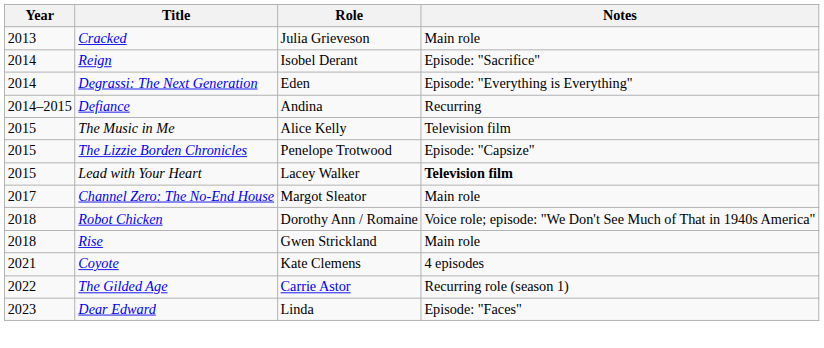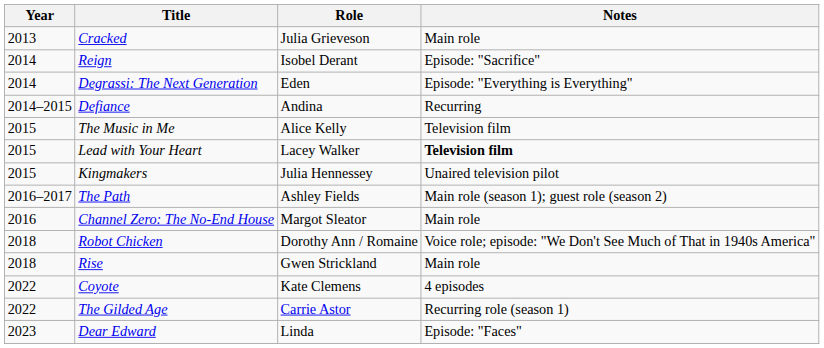- row: 2015 | The Lizzie Borden Chronicles | Penelope Trotwood | Episode: "Capsize"
+ row: 2015 | Kingmakers | Julia Hennessey | Unaired television pilot
+ row: 2016–2017 | The Path | Ashley Fields | Main role (season 1); guest role (season 2)
Channel Zero: The No-End House | Year: 2017 -> 2016
Coyote | Year: 2021 -> 2022
